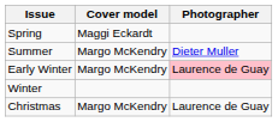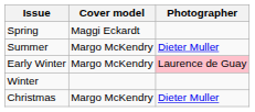Christmas | Photographer: Laurence de Guay -> Dieter Muller
